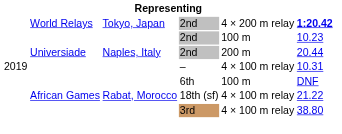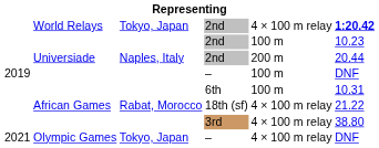World Relays / 2nd | column 5: 4 × 200 m relay -> 4 × 100 m relay
Universiade / – | column 5: 4 × 100 m relay -> 100 m
Universiade / – | column 6: 10.31 -> DNF
6th | column 6: DNF -> 10.31
+ row: 2021 | Olympic Games | Tokyo, Japan | – | 4 × 100 m relay | DNF
